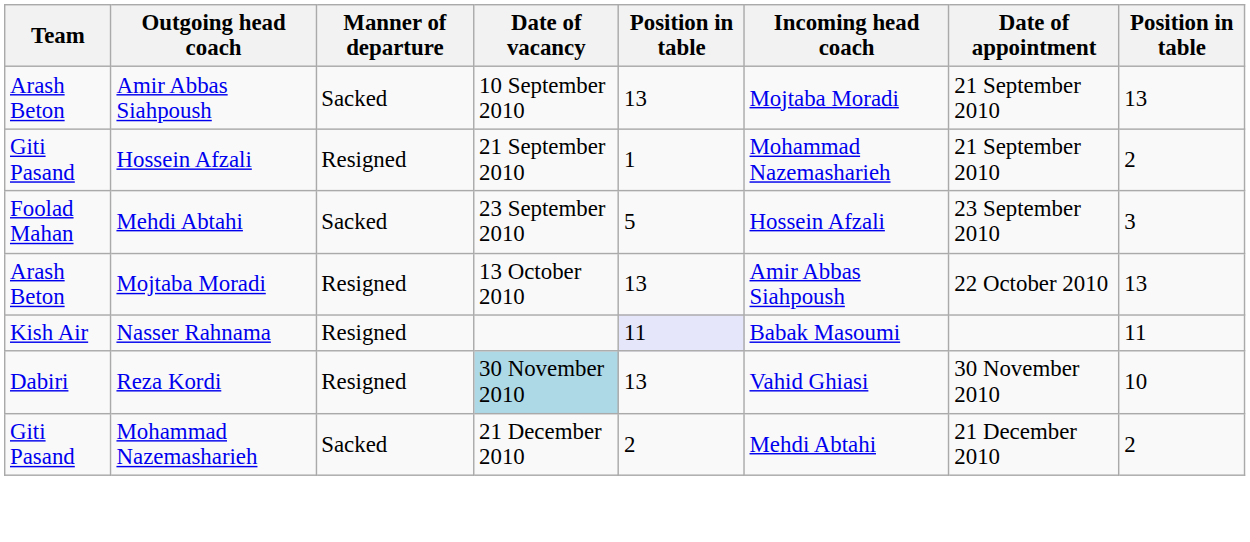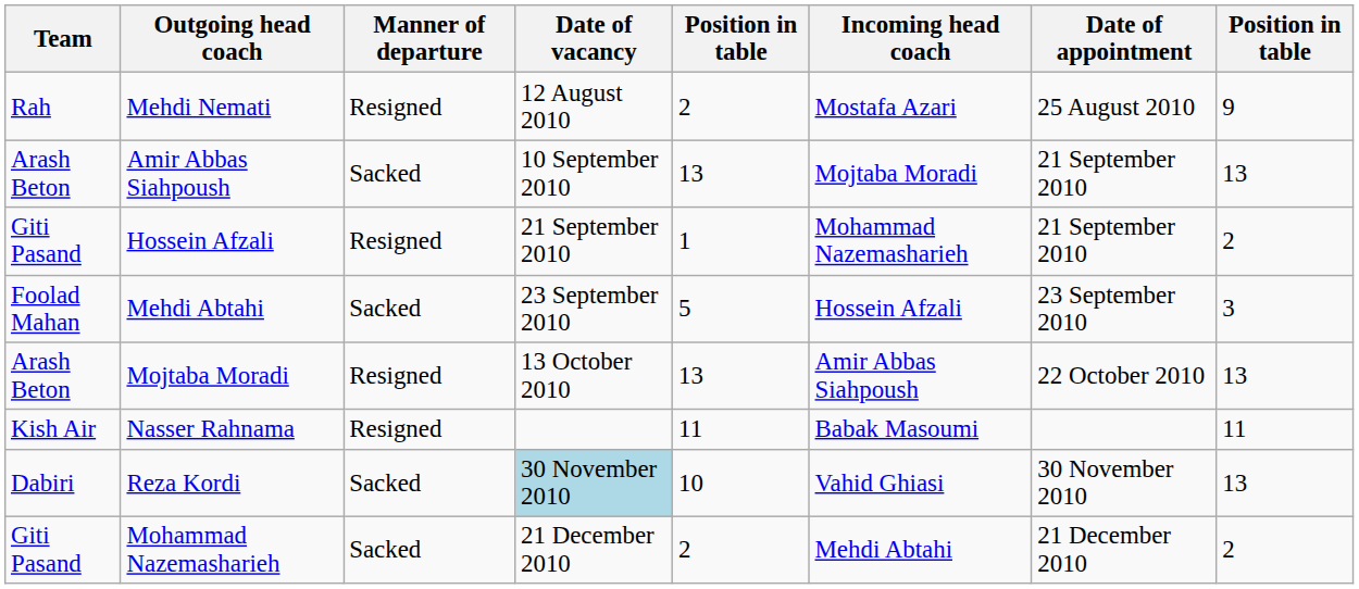+ row: Rah | Mehdi Nemati | Resigned | 12 August 2010 | 2 | Mostafa Azari | 25 August 2010 | 9
Nasser Rahnama | column 5: lavender background -> no background
Reza Kordi | Manner of departure: Resigned -> Sacked
Reza Kordi | column 5: 13 -> 10
Reza Kordi | column 8: 10 -> 13
